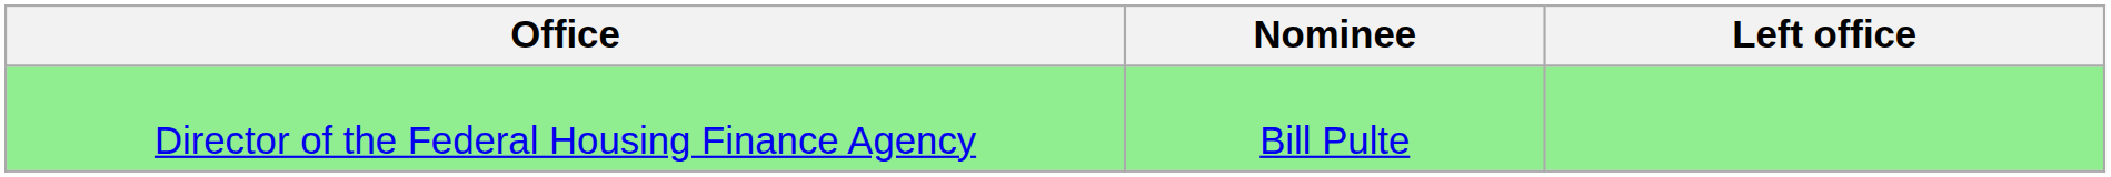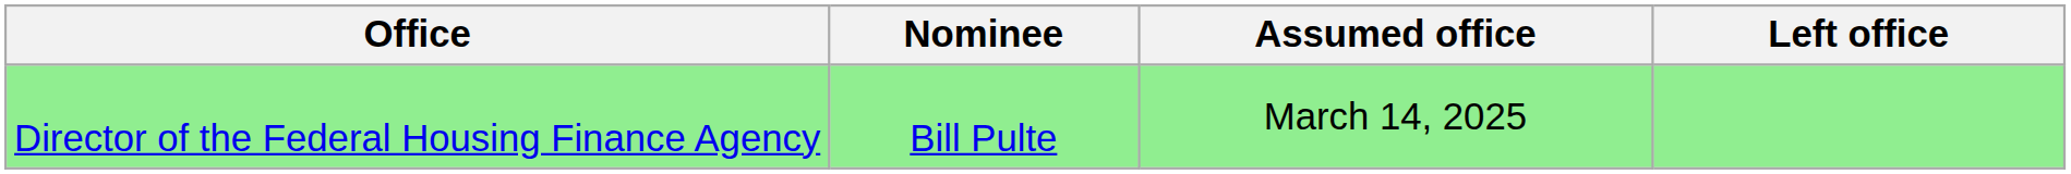+ column: Assumed office | March 14, 2025
